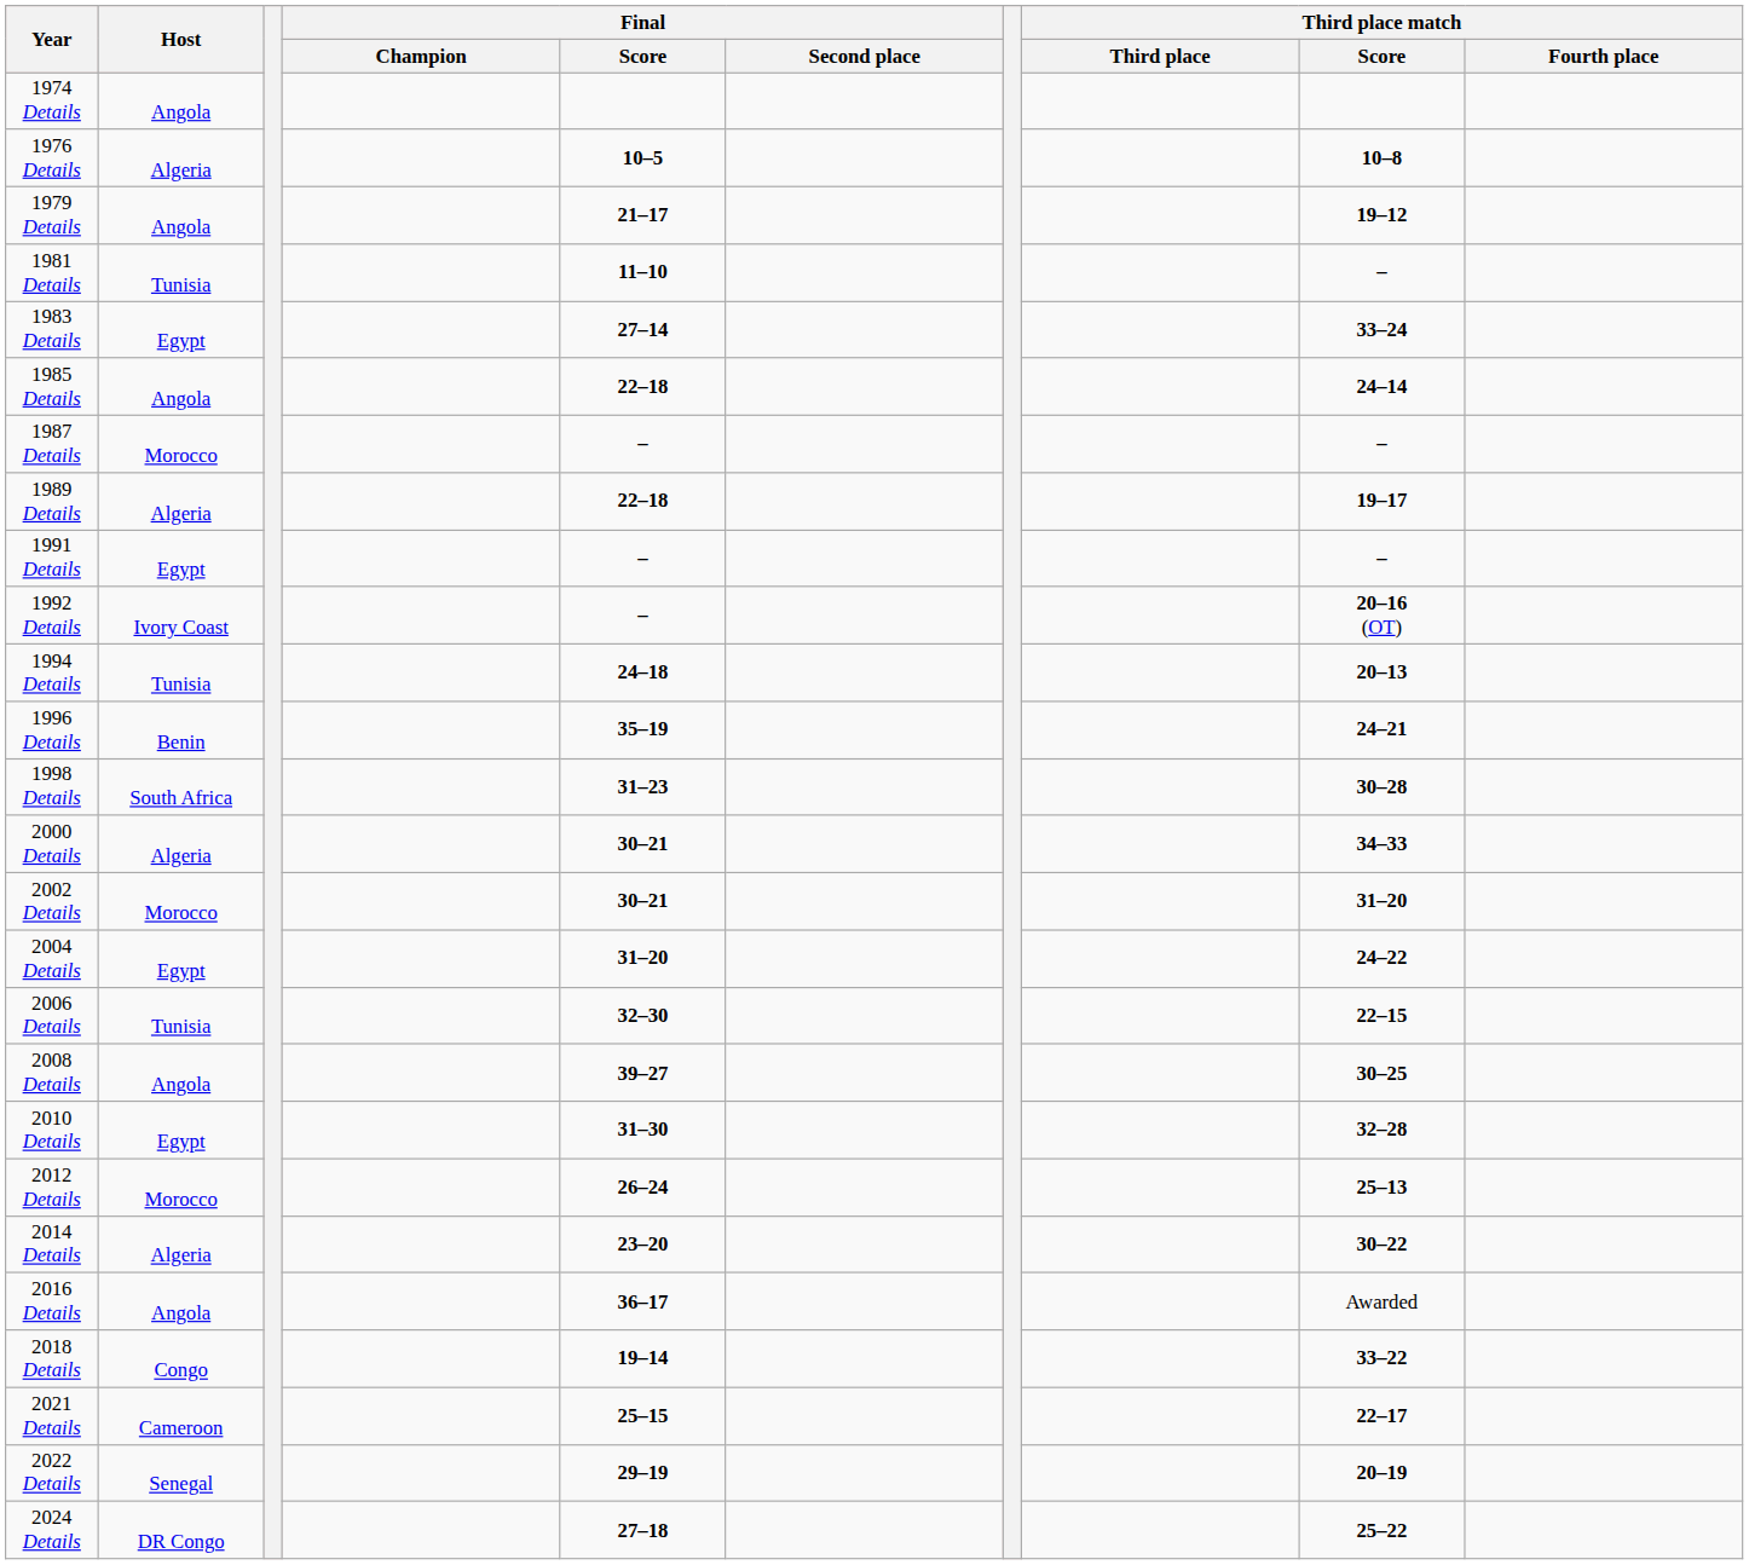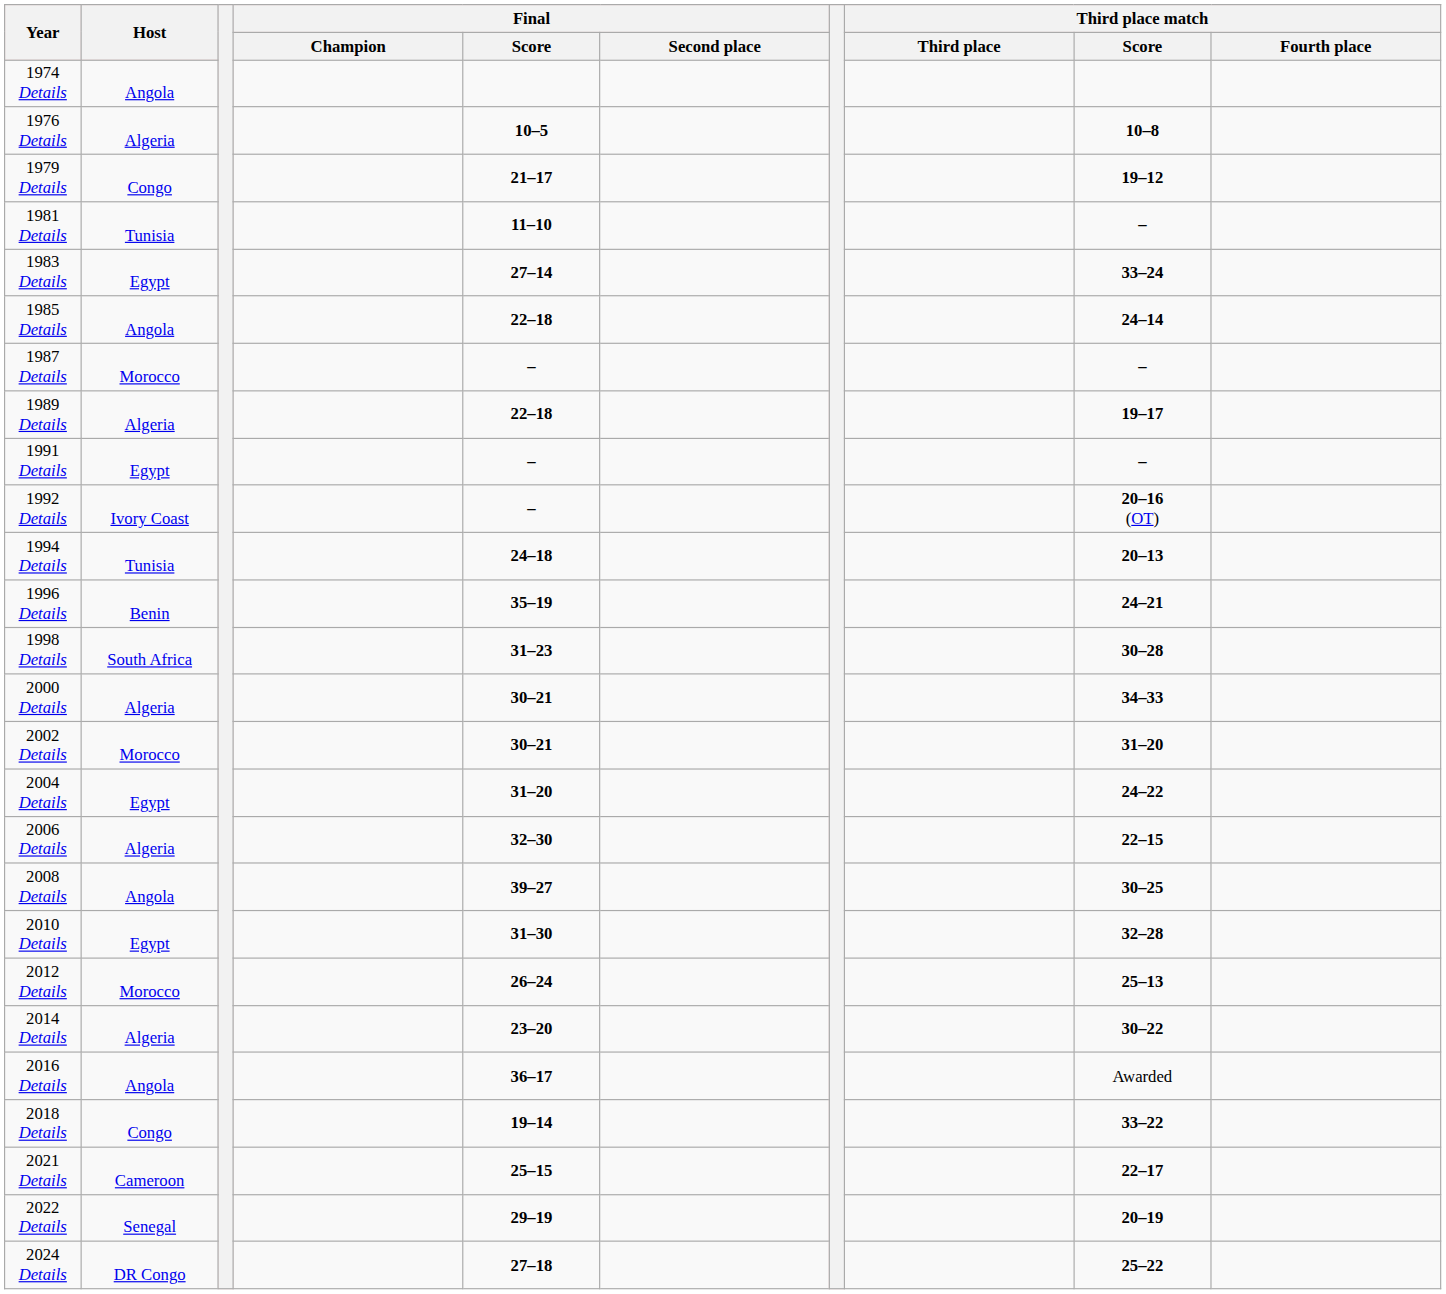1979 Details | Host: Angola -> Congo
2006 Details | Host: Tunisia -> Algeria
